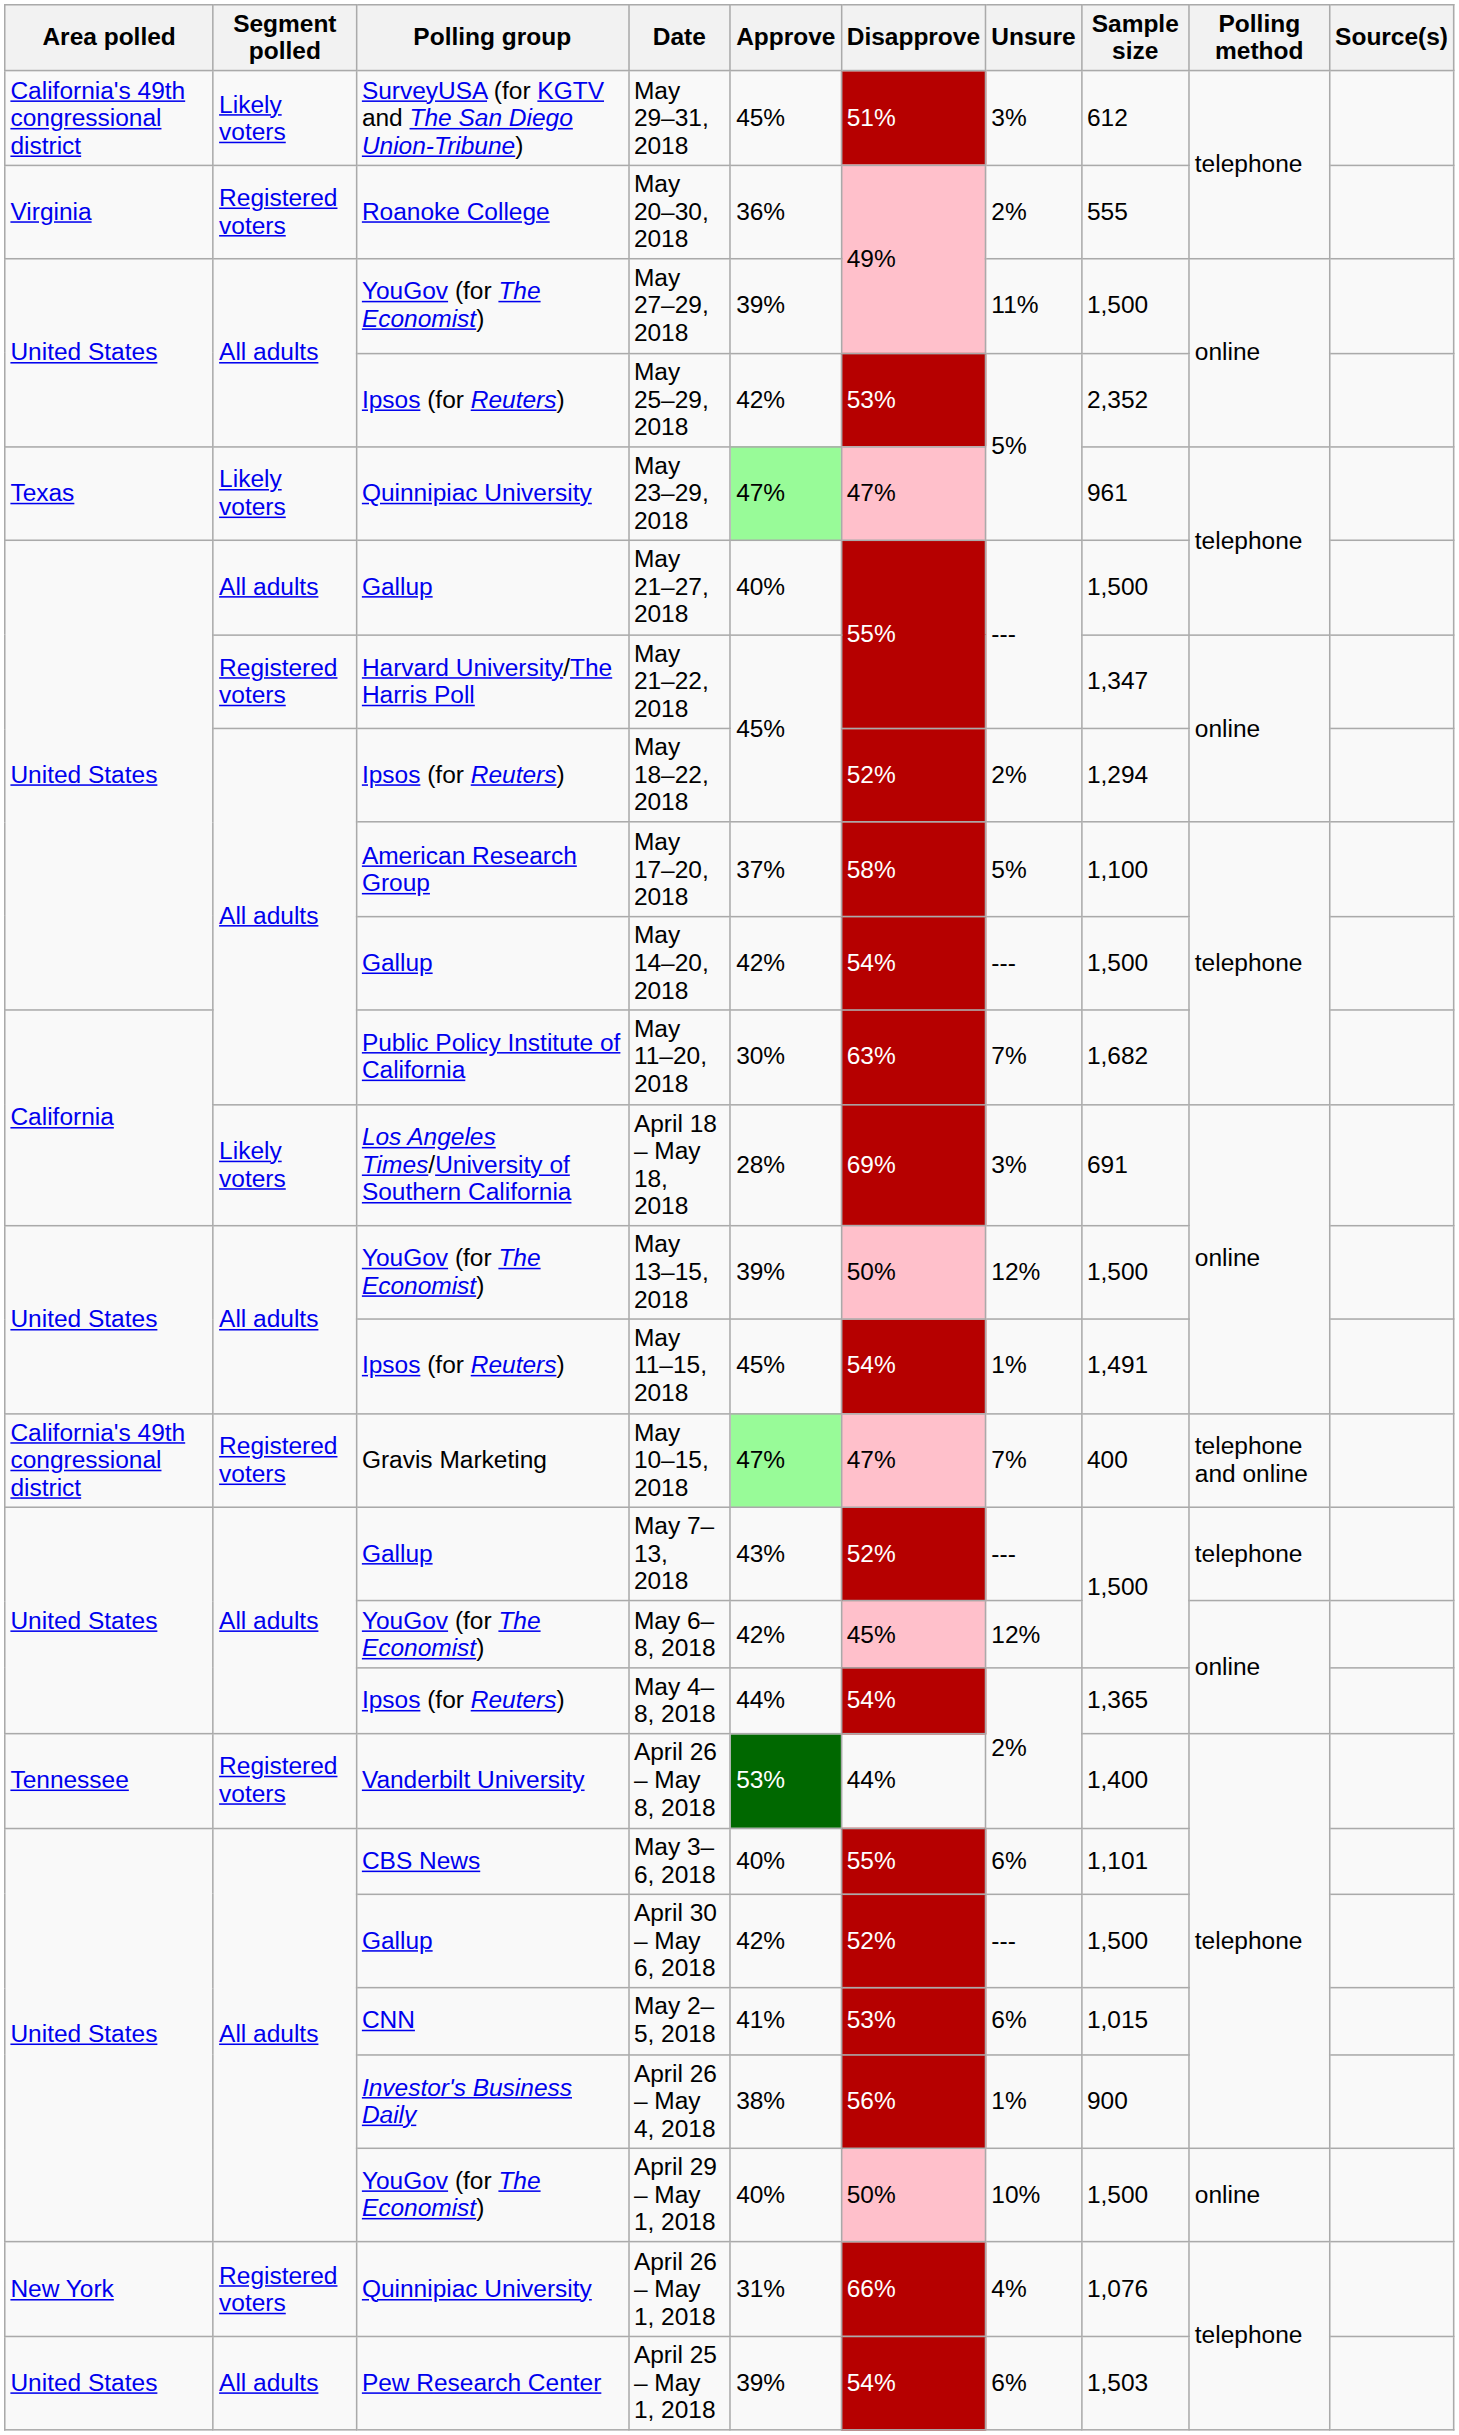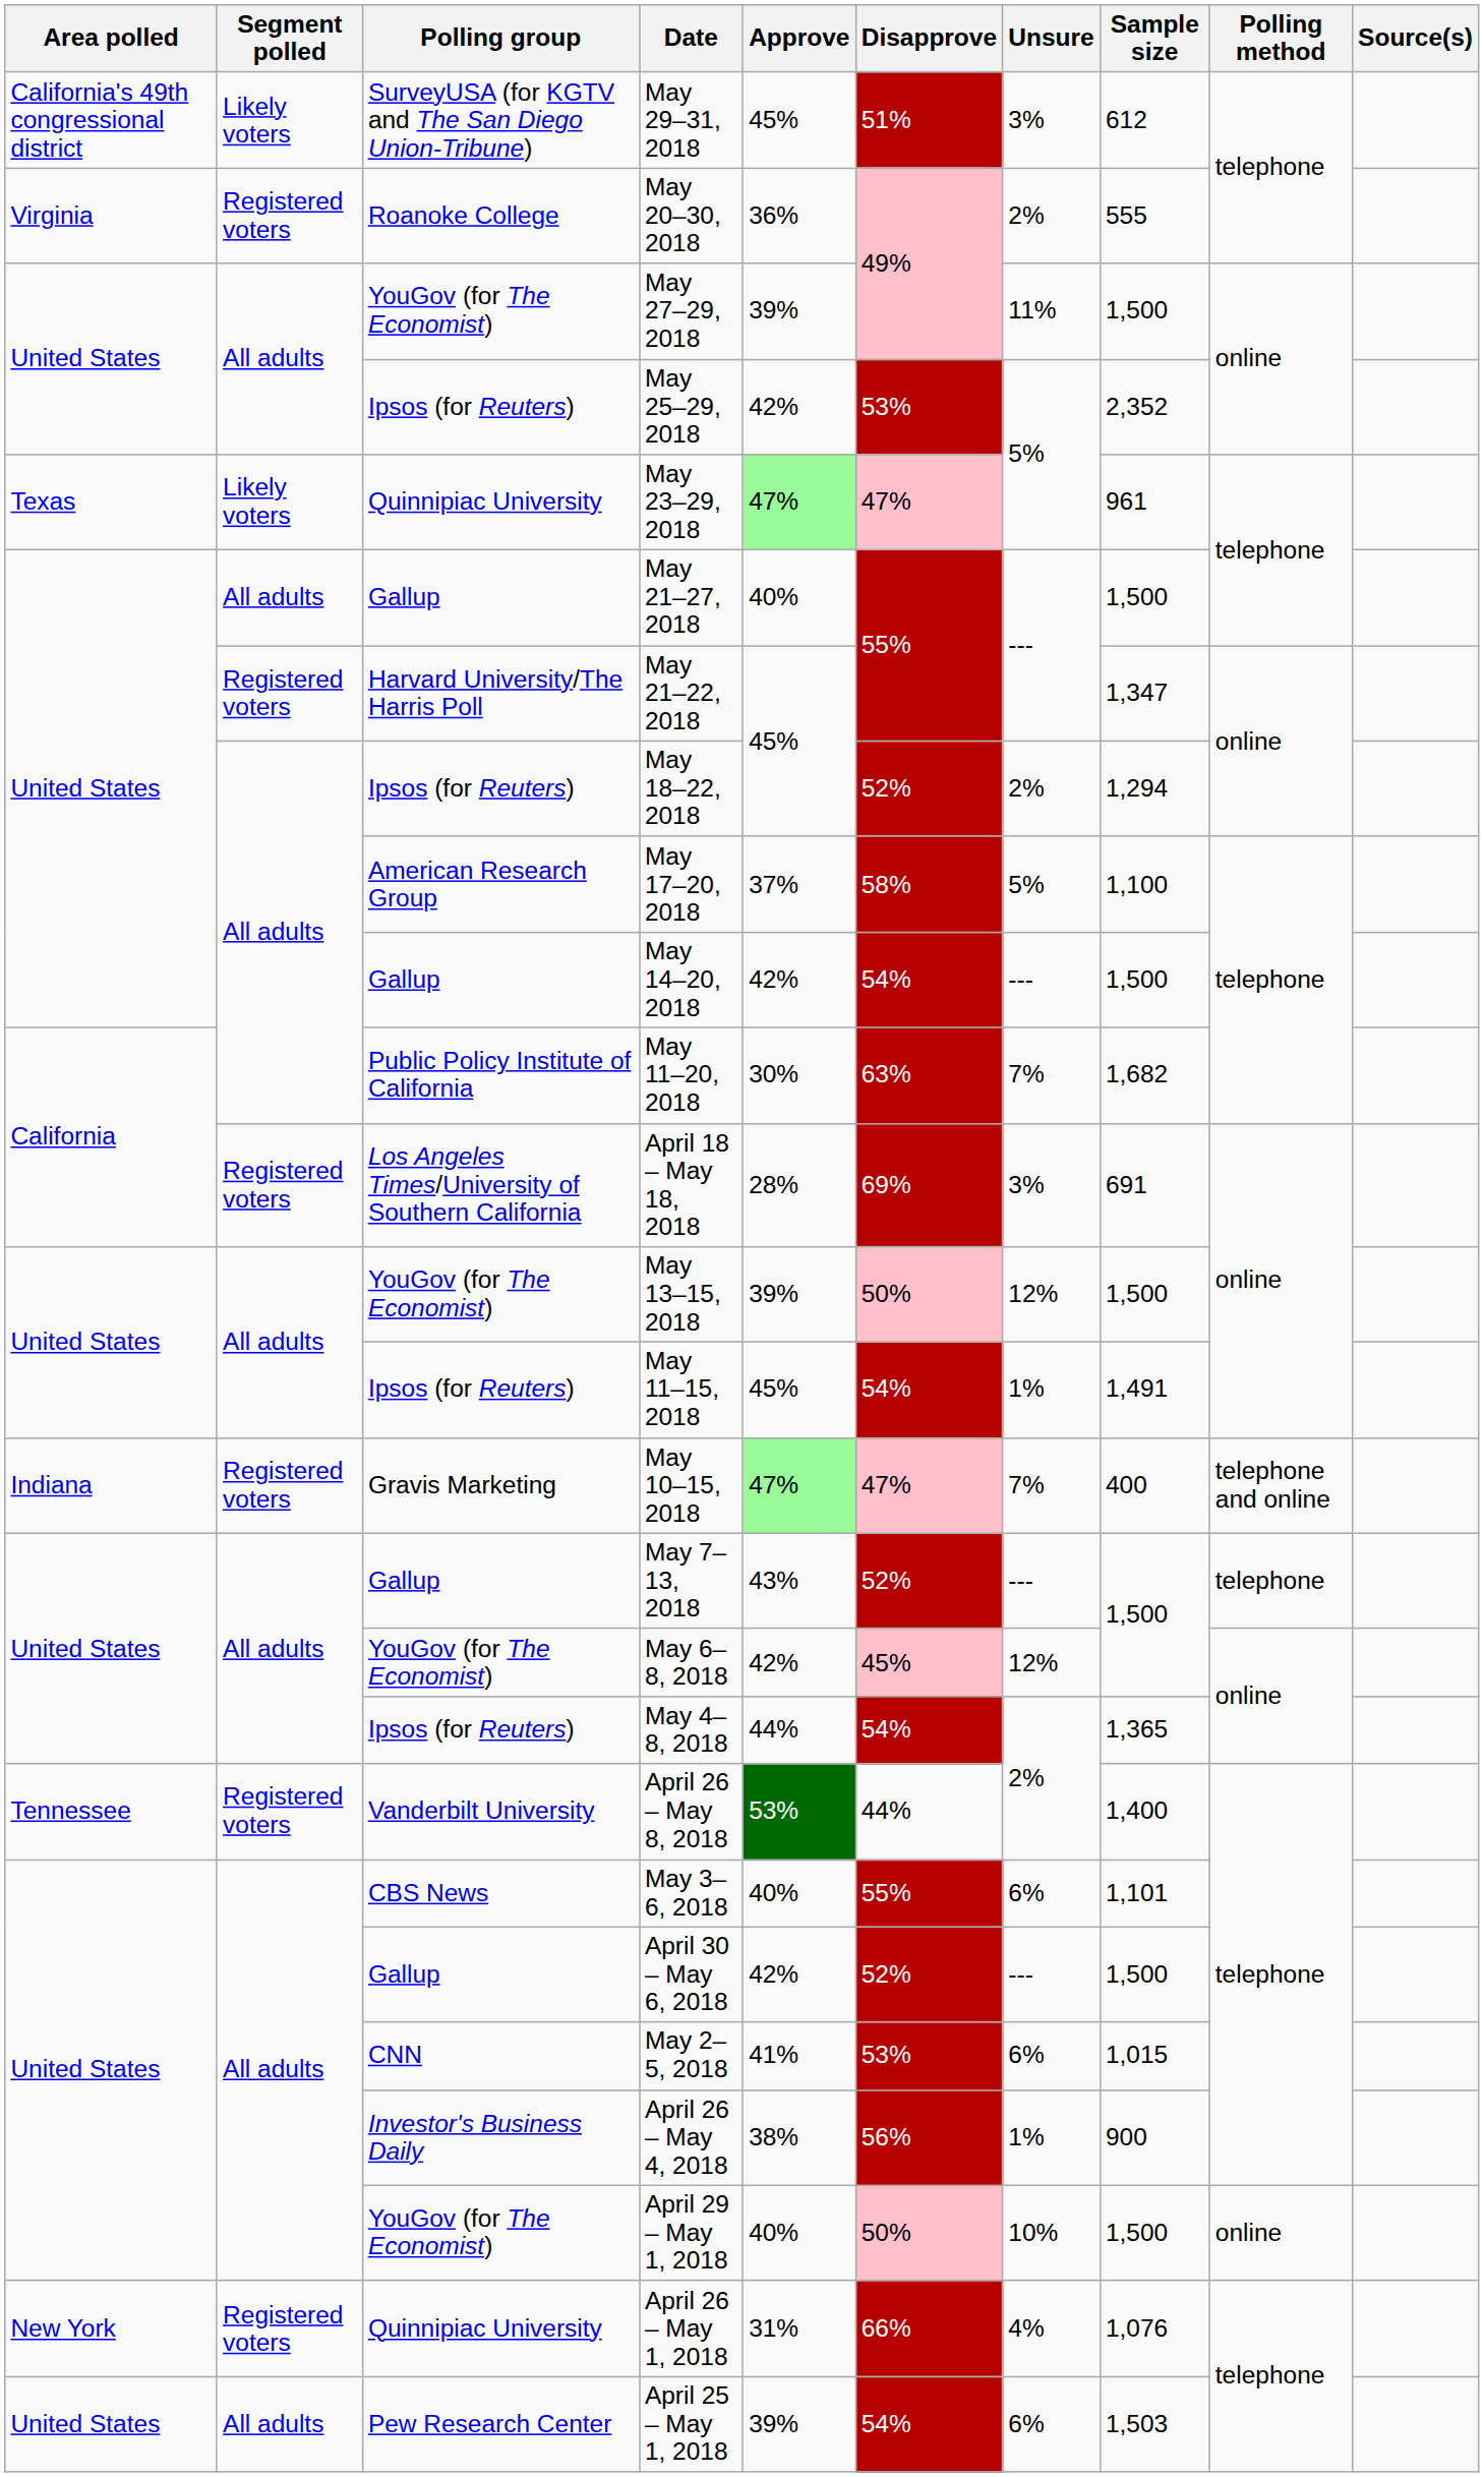April 18 – May 18, 2018 | Segment polled: Likely voters -> Registered voters
May 10–15, 2018 | Area polled: California's 49th congressional district -> Indiana
